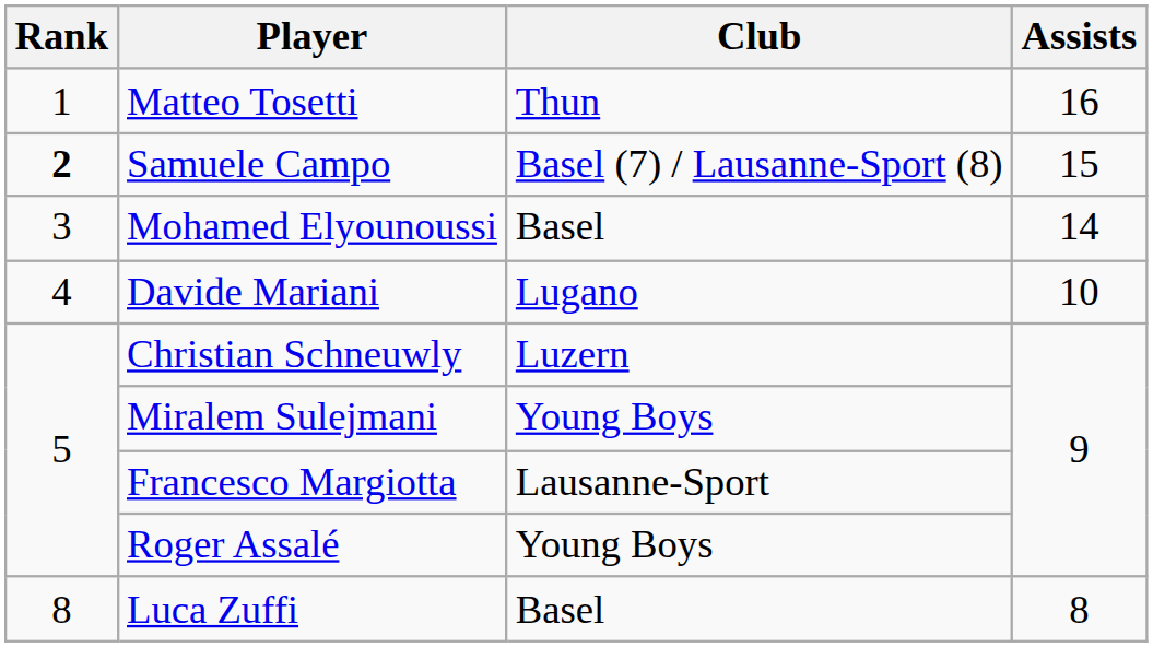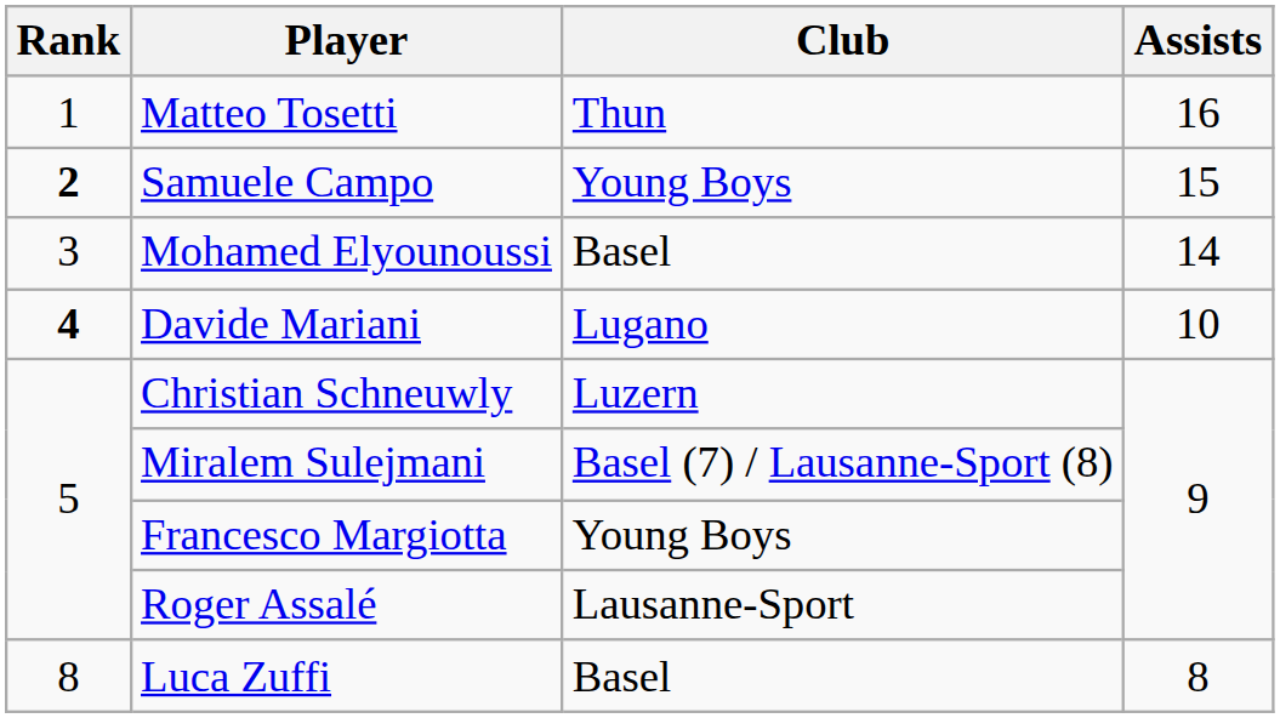Samuele Campo | Club: Basel (7) / Lausanne-Sport (8) -> Young Boys
Davide Mariani | Rank: normal -> bold
Miralem Sulejmani | Club: Young Boys -> Basel (7) / Lausanne-Sport (8)
Francesco Margiotta | Club: Lausanne-Sport -> Young Boys
Roger Assalé | Club: Young Boys -> Lausanne-Sport
